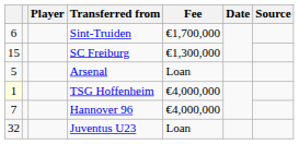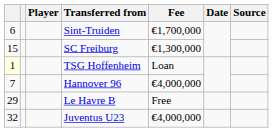- row: 5 | Arsenal | Loan
TSG Hoffenheim | Fee: €4,000,000 -> Loan
+ row: 29 | Le Havre B | Free
Juventus U23 | Fee: Loan -> €4,000,000
